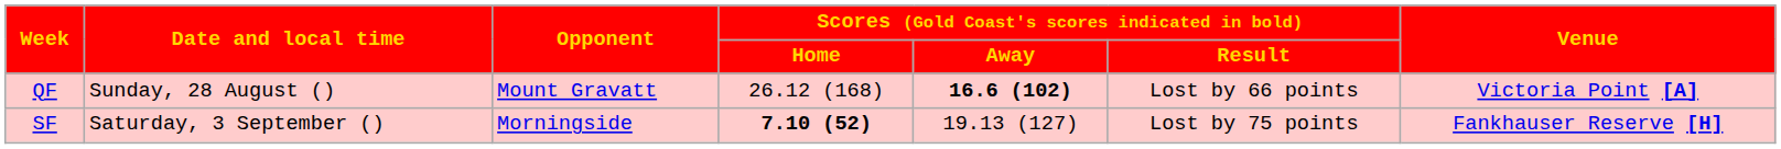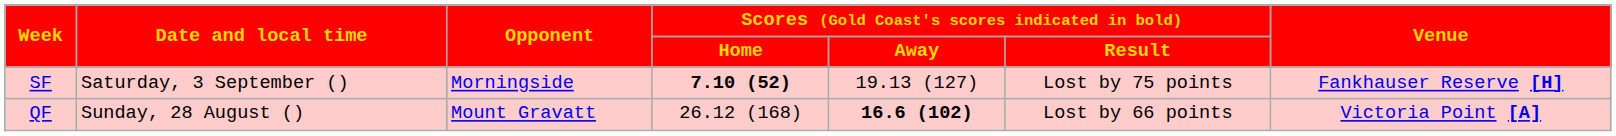rows swapped: QF <-> SF
